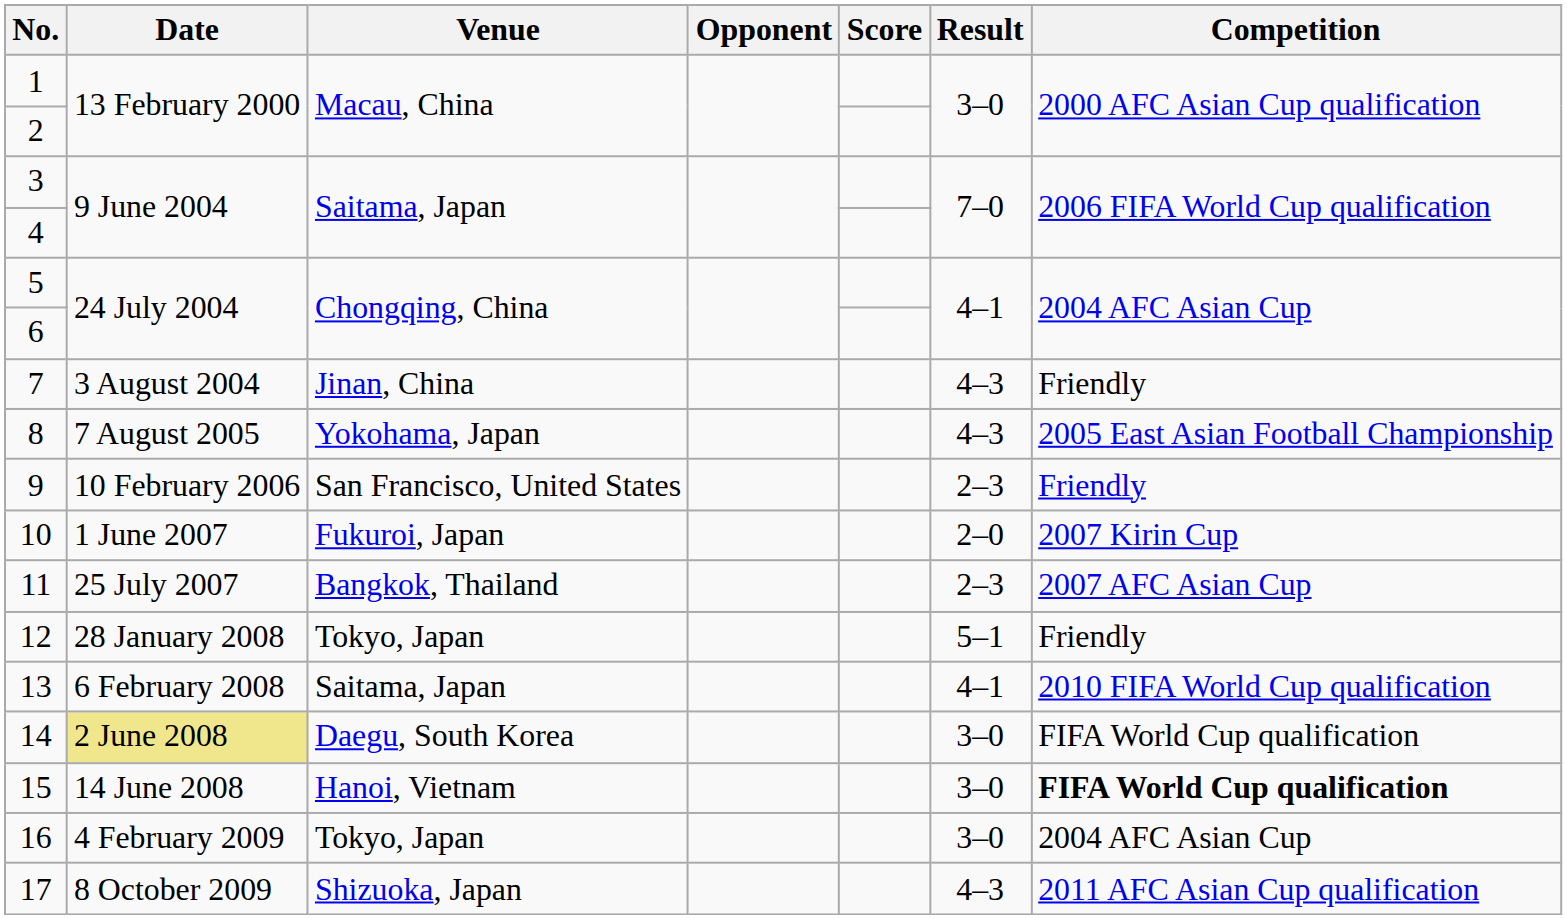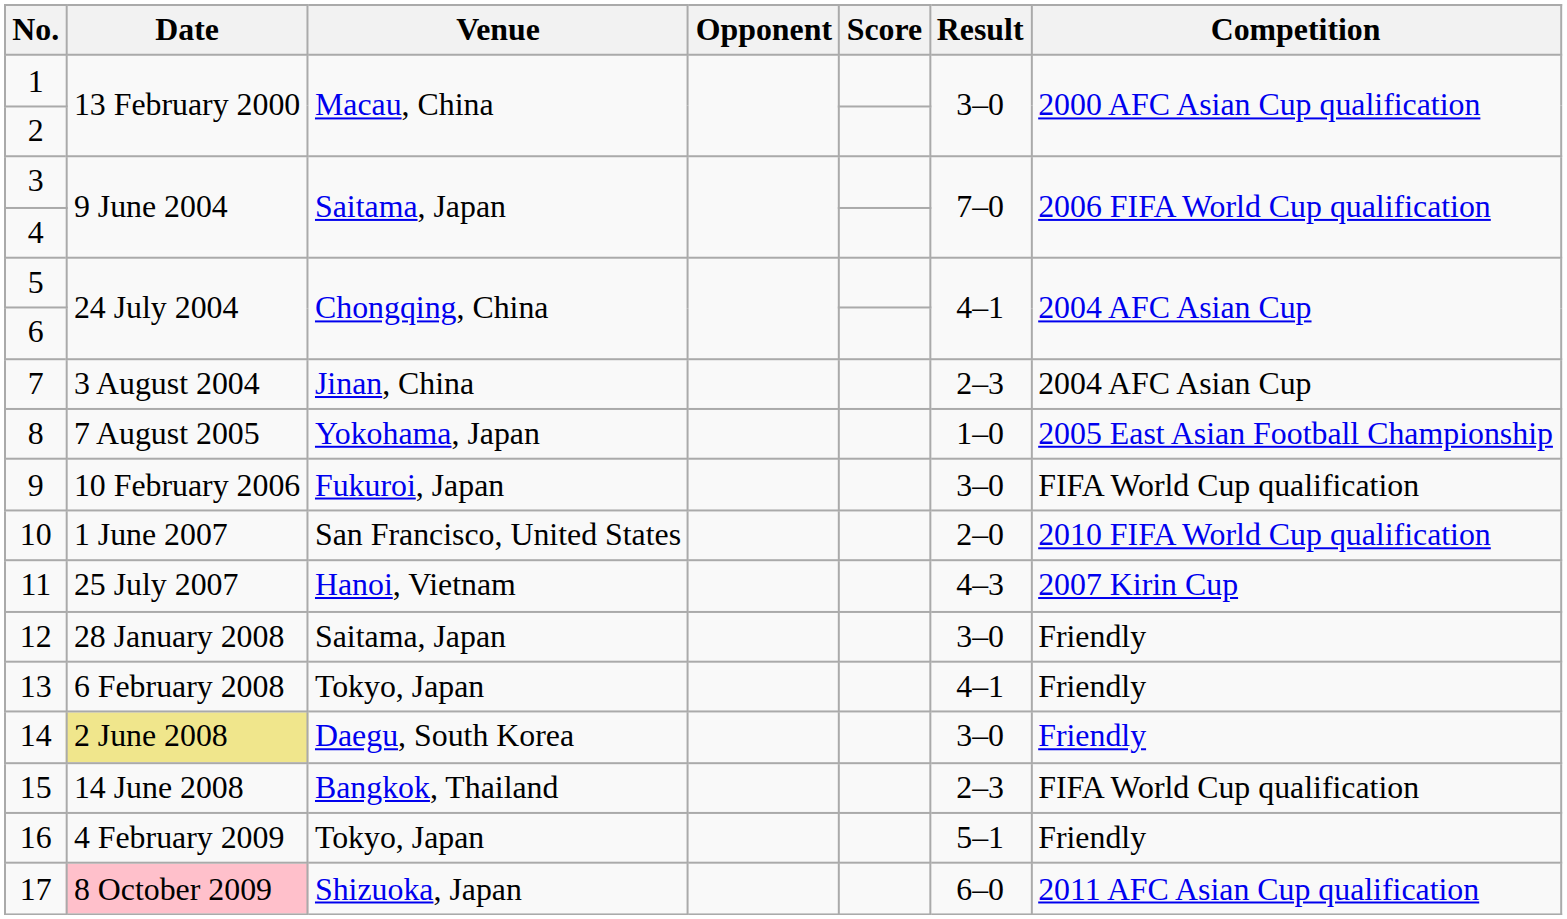7 | Result: 4–3 -> 2–3
7 | Competition: Friendly -> 2004 AFC Asian Cup
8 | Result: 4–3 -> 1–0
9 | Venue: San Francisco, United States -> Fukuroi, Japan
9 | Result: 2–3 -> 3–0
9 | Competition: Friendly -> FIFA World Cup qualification
10 | Venue: Fukuroi, Japan -> San Francisco, United States
10 | Competition: 2007 Kirin Cup -> 2010 FIFA World Cup qualification
11 | Venue: Bangkok, Thailand -> Hanoi, Vietnam
11 | Result: 2–3 -> 4–3
11 | Competition: 2007 AFC Asian Cup -> 2007 Kirin Cup
12 | Venue: Tokyo, Japan -> Saitama, Japan
12 | Result: 5–1 -> 3–0
13 | Venue: Saitama, Japan -> Tokyo, Japan
13 | Competition: 2010 FIFA World Cup qualification -> Friendly
14 | Competition: FIFA World Cup qualification -> Friendly
15 | Venue: Hanoi, Vietnam -> Bangkok, Thailand
15 | Result: 3–0 -> 2–3
15 | Competition: bold -> normal
16 | Result: 3–0 -> 5–1
16 | Competition: 2004 AFC Asian Cup -> Friendly
17 | Date: no background -> pink background
17 | Result: 4–3 -> 6–0
